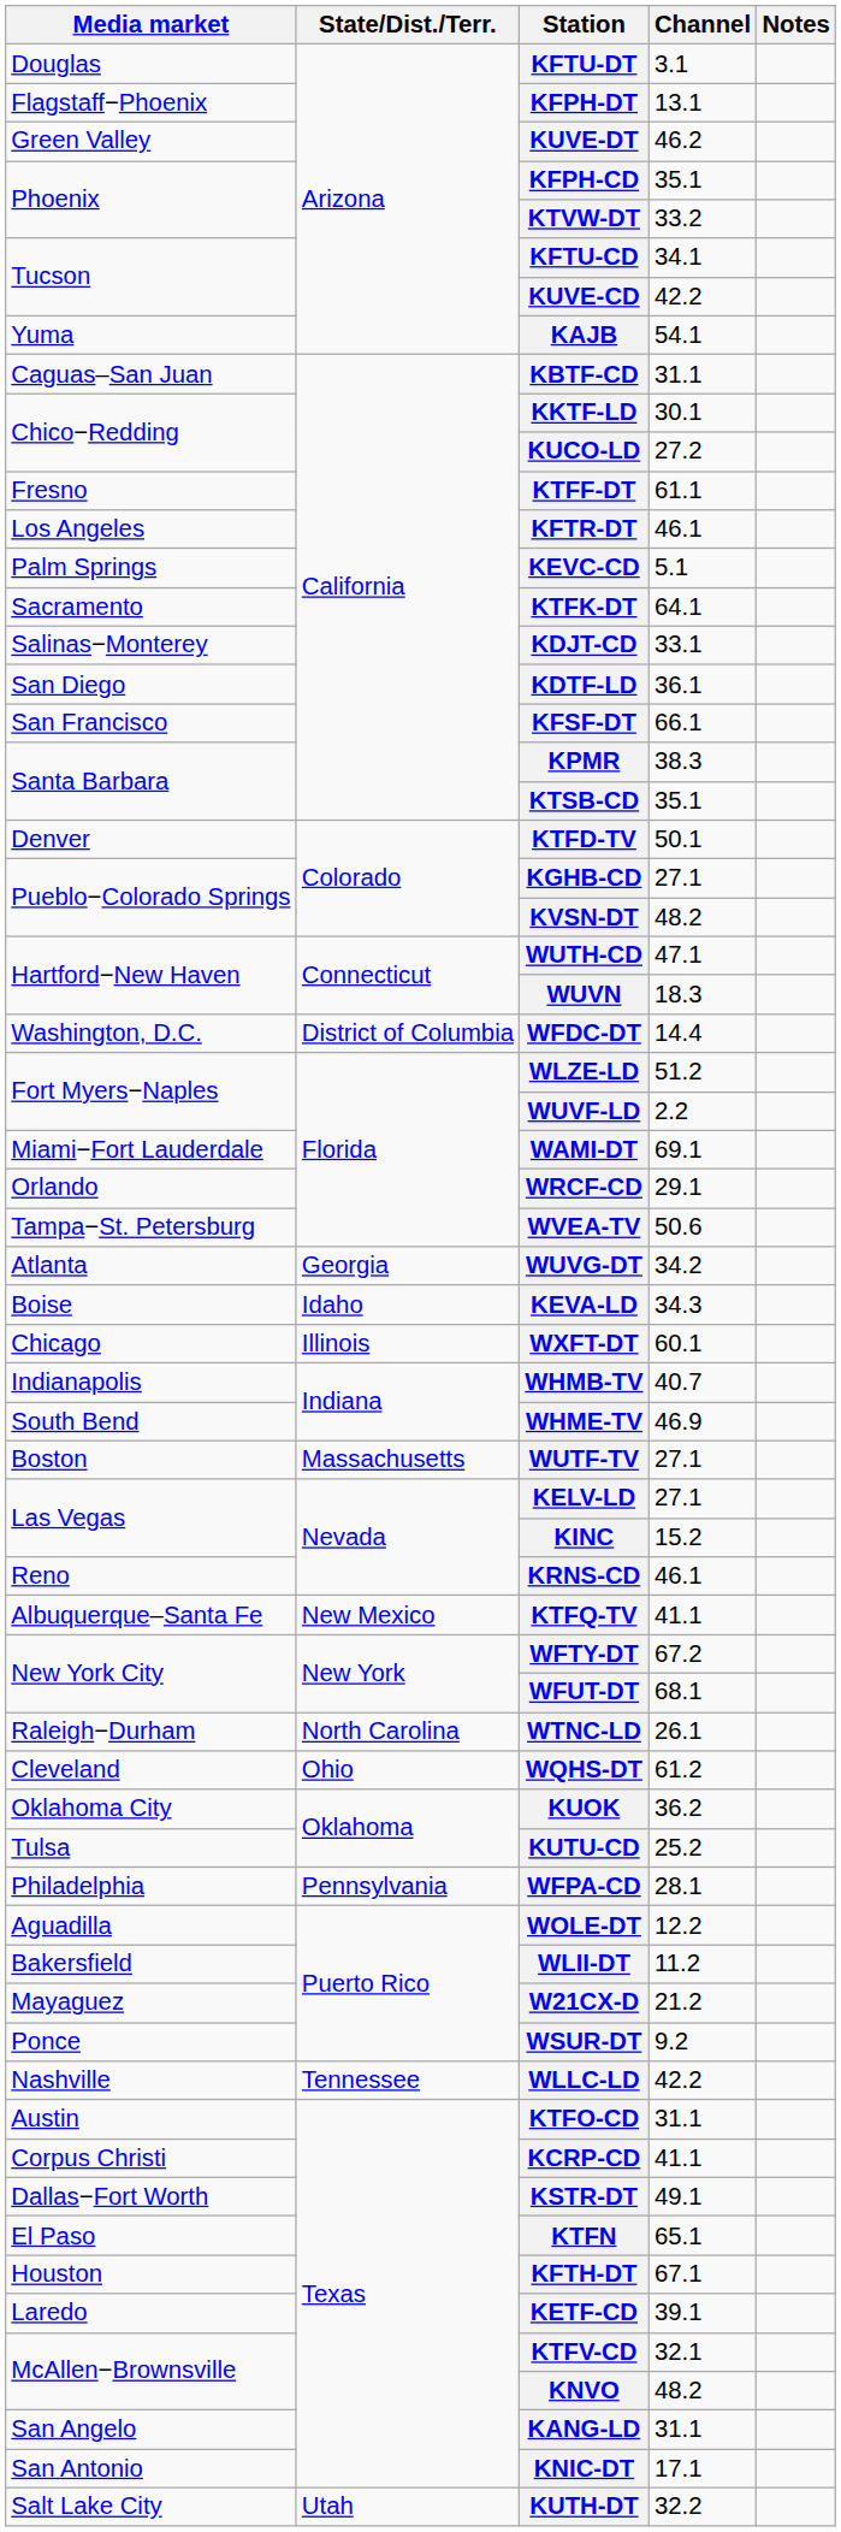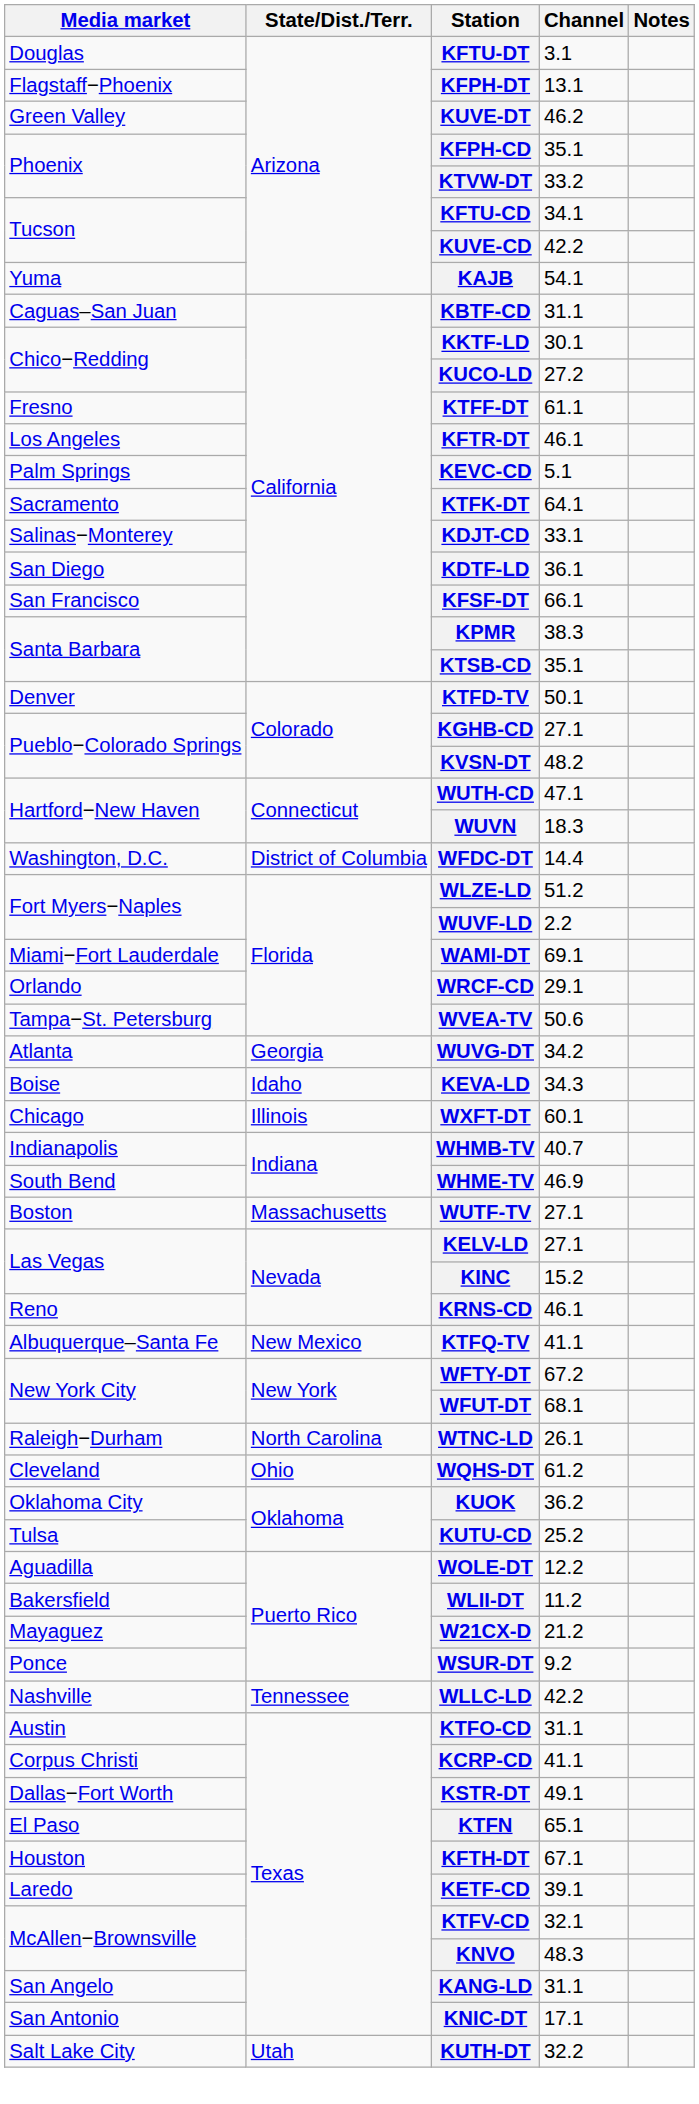- row: Philadelphia | Pennsylvania | WFPA-CD | 28.1
KNVO | Channel: 48.2 -> 48.3
